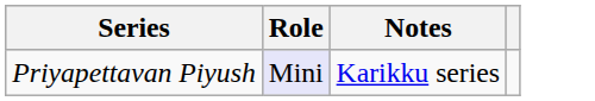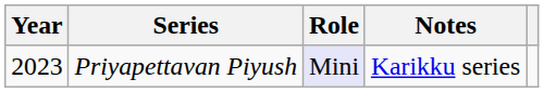+ column: Year | 2023
